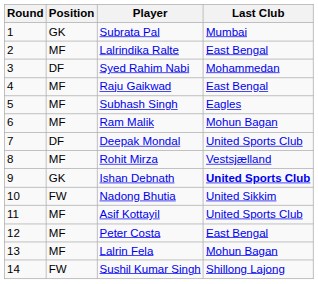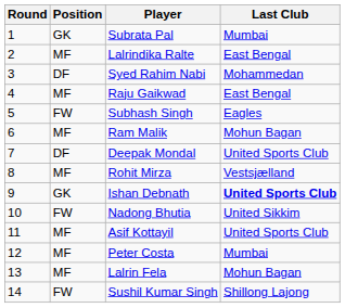Subhash Singh | Position: MF -> FW
Peter Costa | Last Club: East Bengal -> Mumbai
